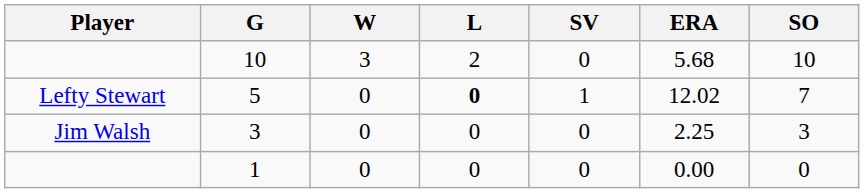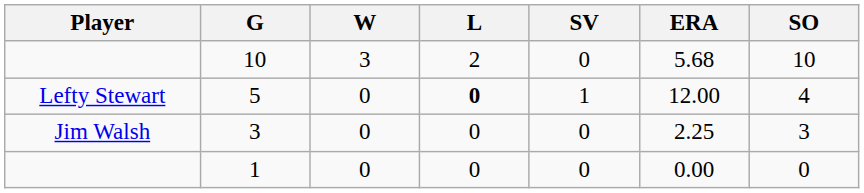5 | ERA: 12.02 -> 12.00
5 | SO: 7 -> 4
